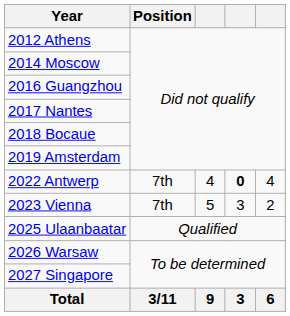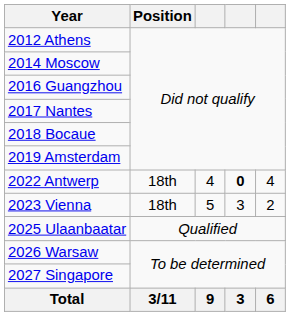2022 Antwerp | Position: 7th -> 18th
2023 Vienna | Position: 7th -> 18th
